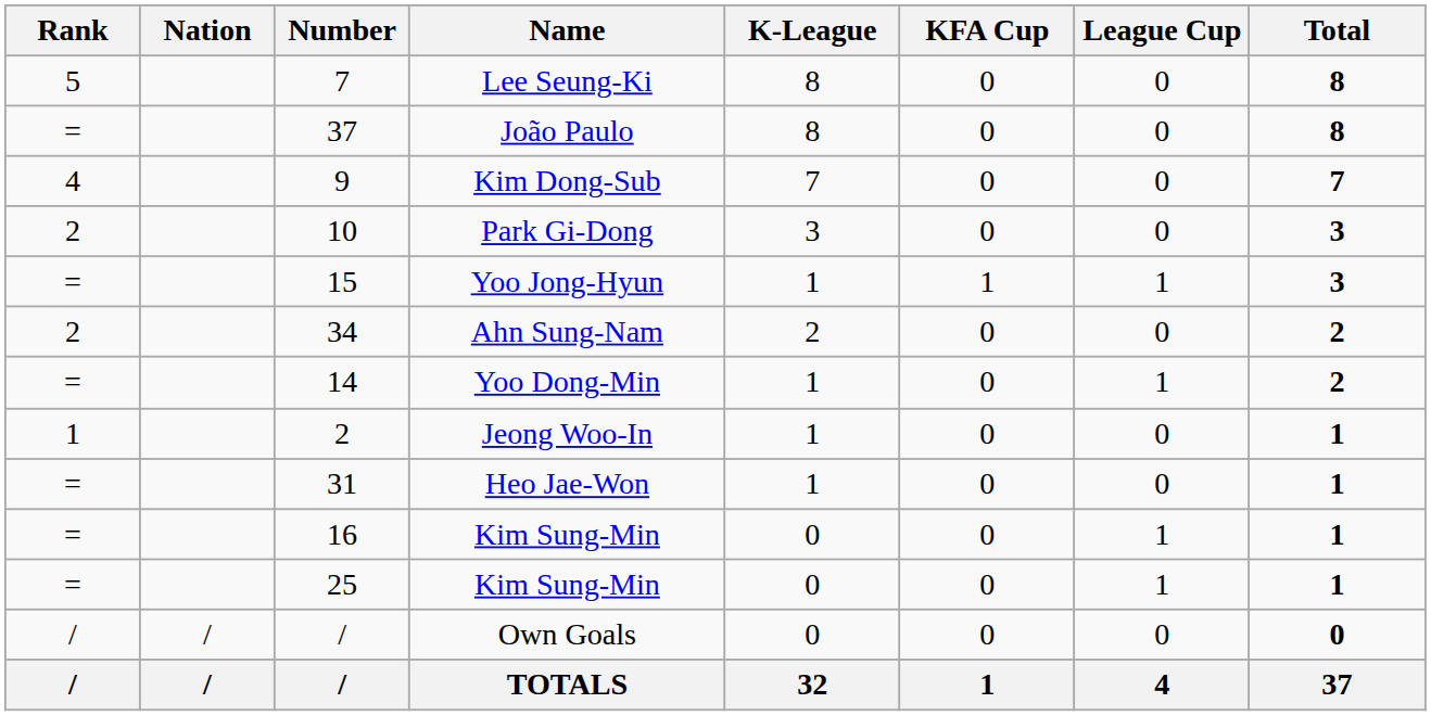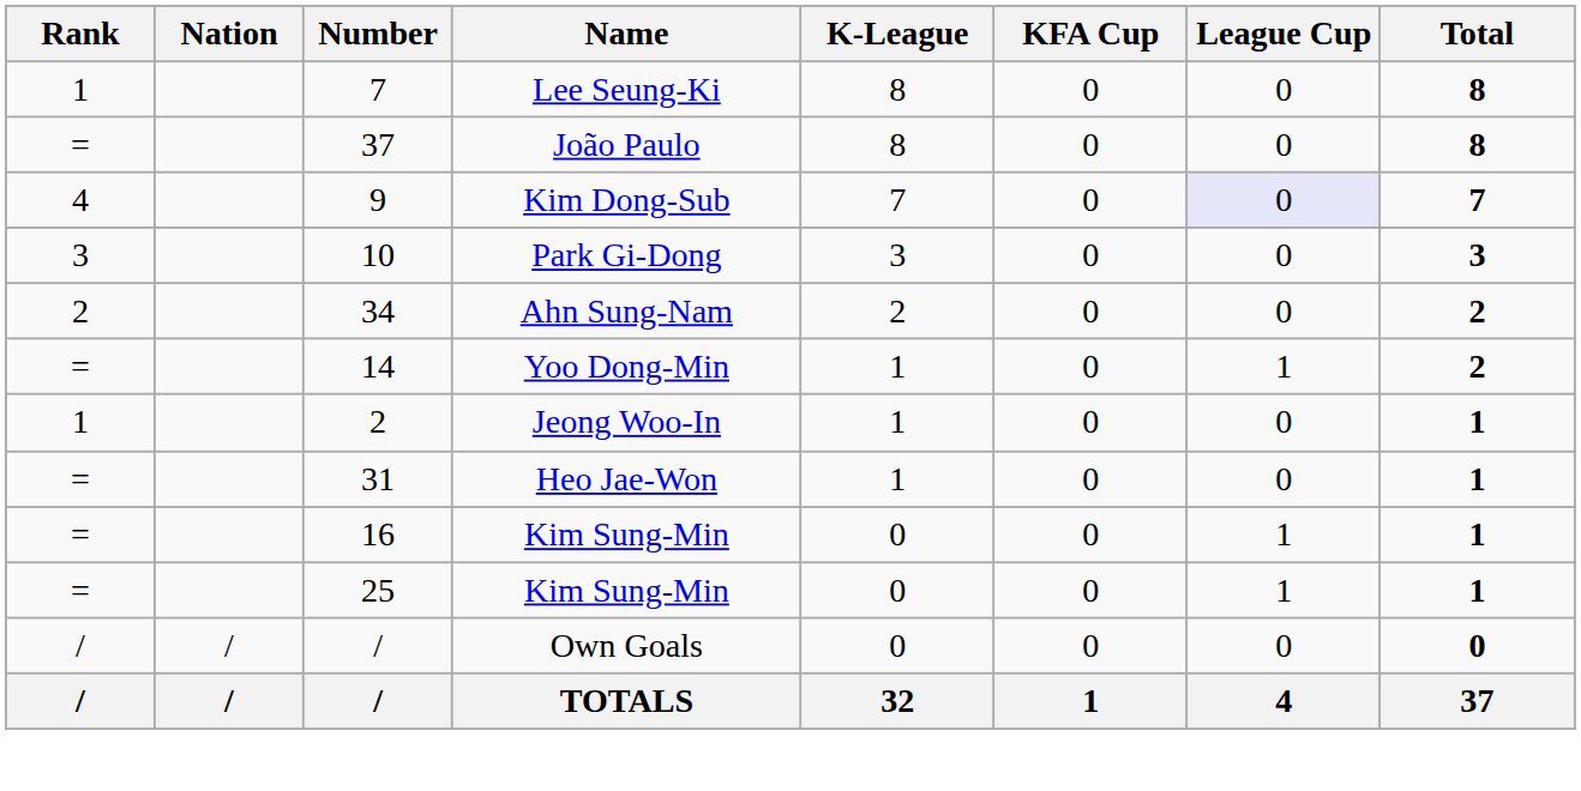Lee Seung-Ki | Rank: 5 -> 1
Kim Dong-Sub | League Cup: no background -> lavender background
Park Gi-Dong | Rank: 2 -> 3
- row: = | 15 | Yoo Jong-Hyun | 1 | 1 | 1 | 3
